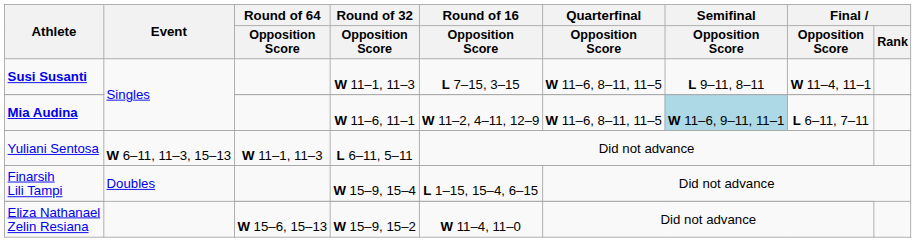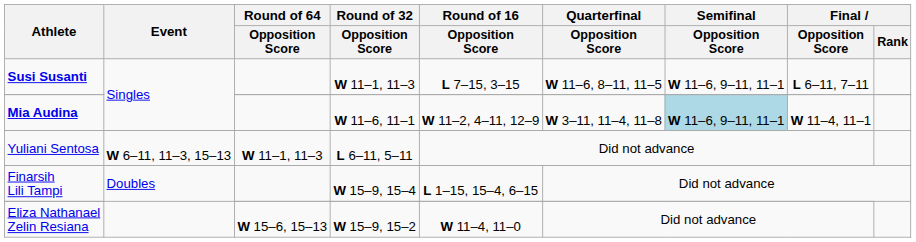Susi Susanti | Semifinal / Opposition Score: L 9–11, 8–11 -> W 11–6, 9–11, 11–1
Susi Susanti | Final / Opposition Score: W 11–4, 11–1 -> L 6–11, 7–11
Mia Audina | Quarterfinal / Opposition Score: W 11–6, 8–11, 11–5 -> W 3–11, 11–4, 11–8
Mia Audina | Final / Opposition Score: L 6–11, 7–11 -> W 11–4, 11–1
